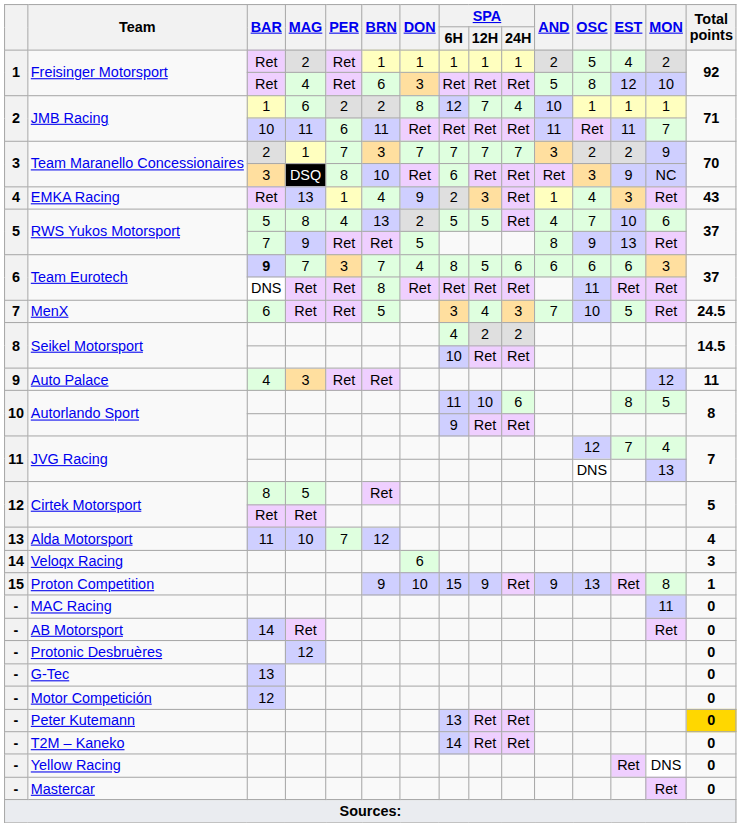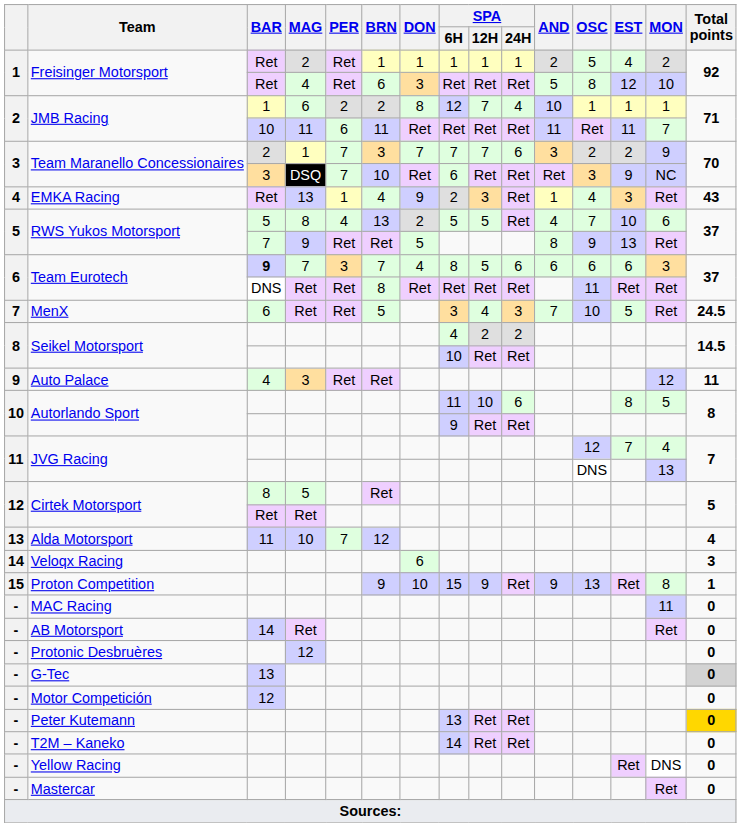Team Maranello Concessionaires / 1 | SPA / 24H: 7 -> 6
Team Maranello Concessionaires / DSQ | PER: 8 -> 7
G-Tec | Total points: no background -> lightgrey background
